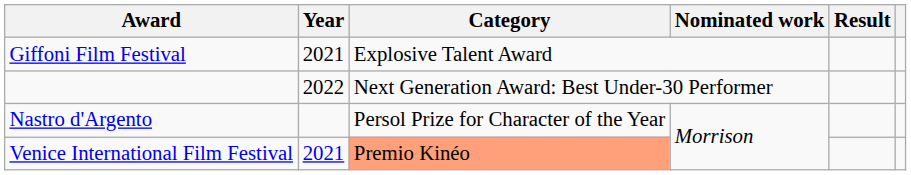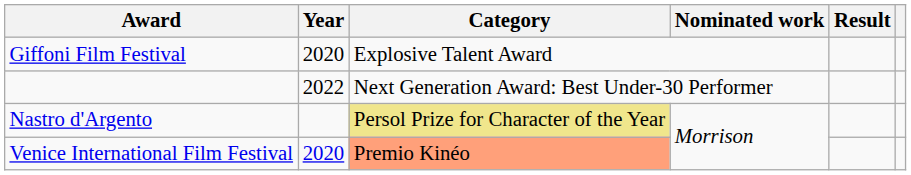Giffoni Film Festival | Year: 2021 -> 2020
Nastro d'Argento | Category: no background -> khaki background
Venice International Film Festival | Year: 2021 -> 2020
